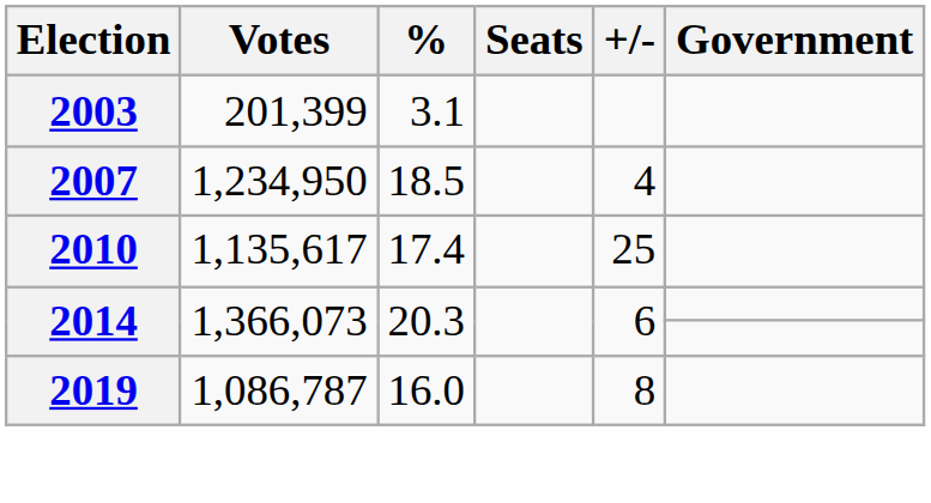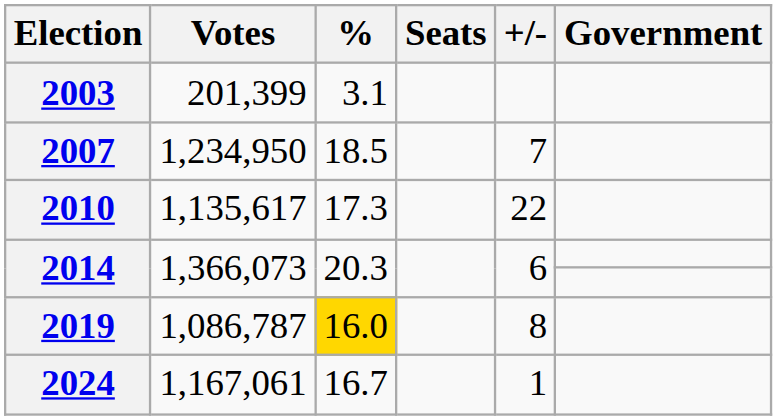2007 | +/-: 4 -> 7
2010 | %: 17.4 -> 17.3
2010 | +/-: 25 -> 22
2019 | %: no background -> gold background
+ row: 2024 | 1,167,061 | 16.7 | 1
